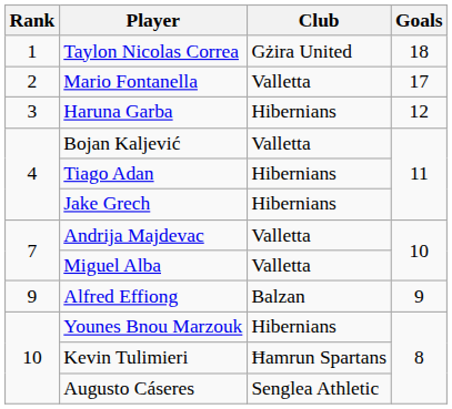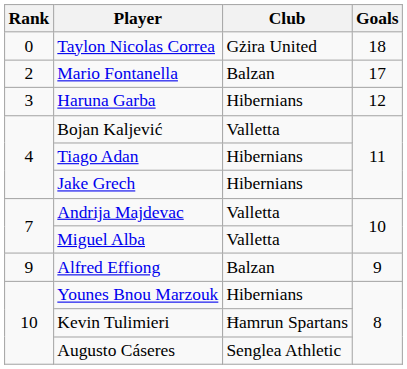Taylon Nicolas Correa | Rank: 1 -> 0
Mario Fontanella | Club: Valletta -> Balzan
